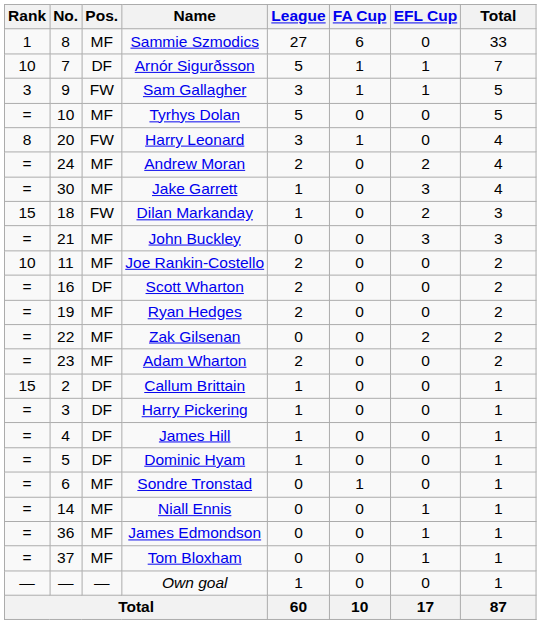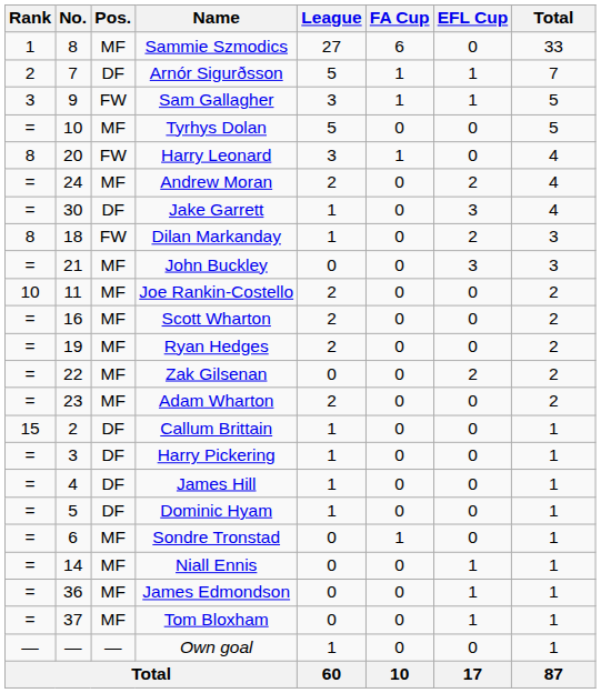Arnór Sigurðsson | Rank: 10 -> 2
Jake Garrett | Pos.: MF -> DF
Dilan Markanday | Rank: 15 -> 8
Scott Wharton | Pos.: DF -> MF
